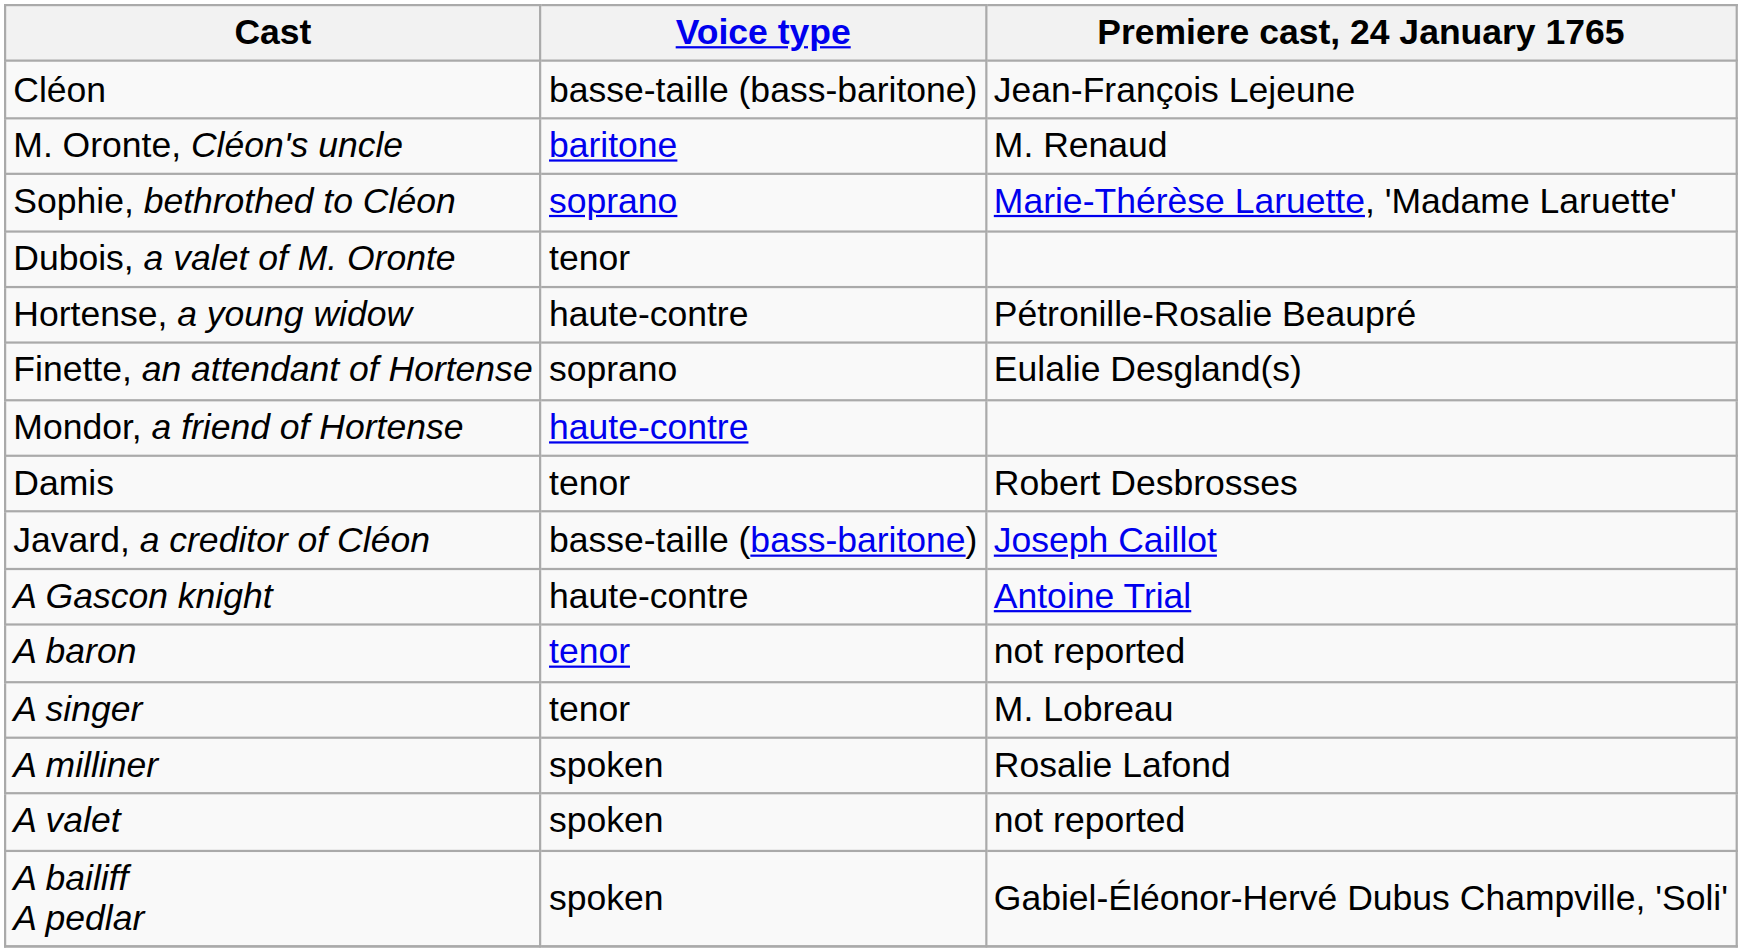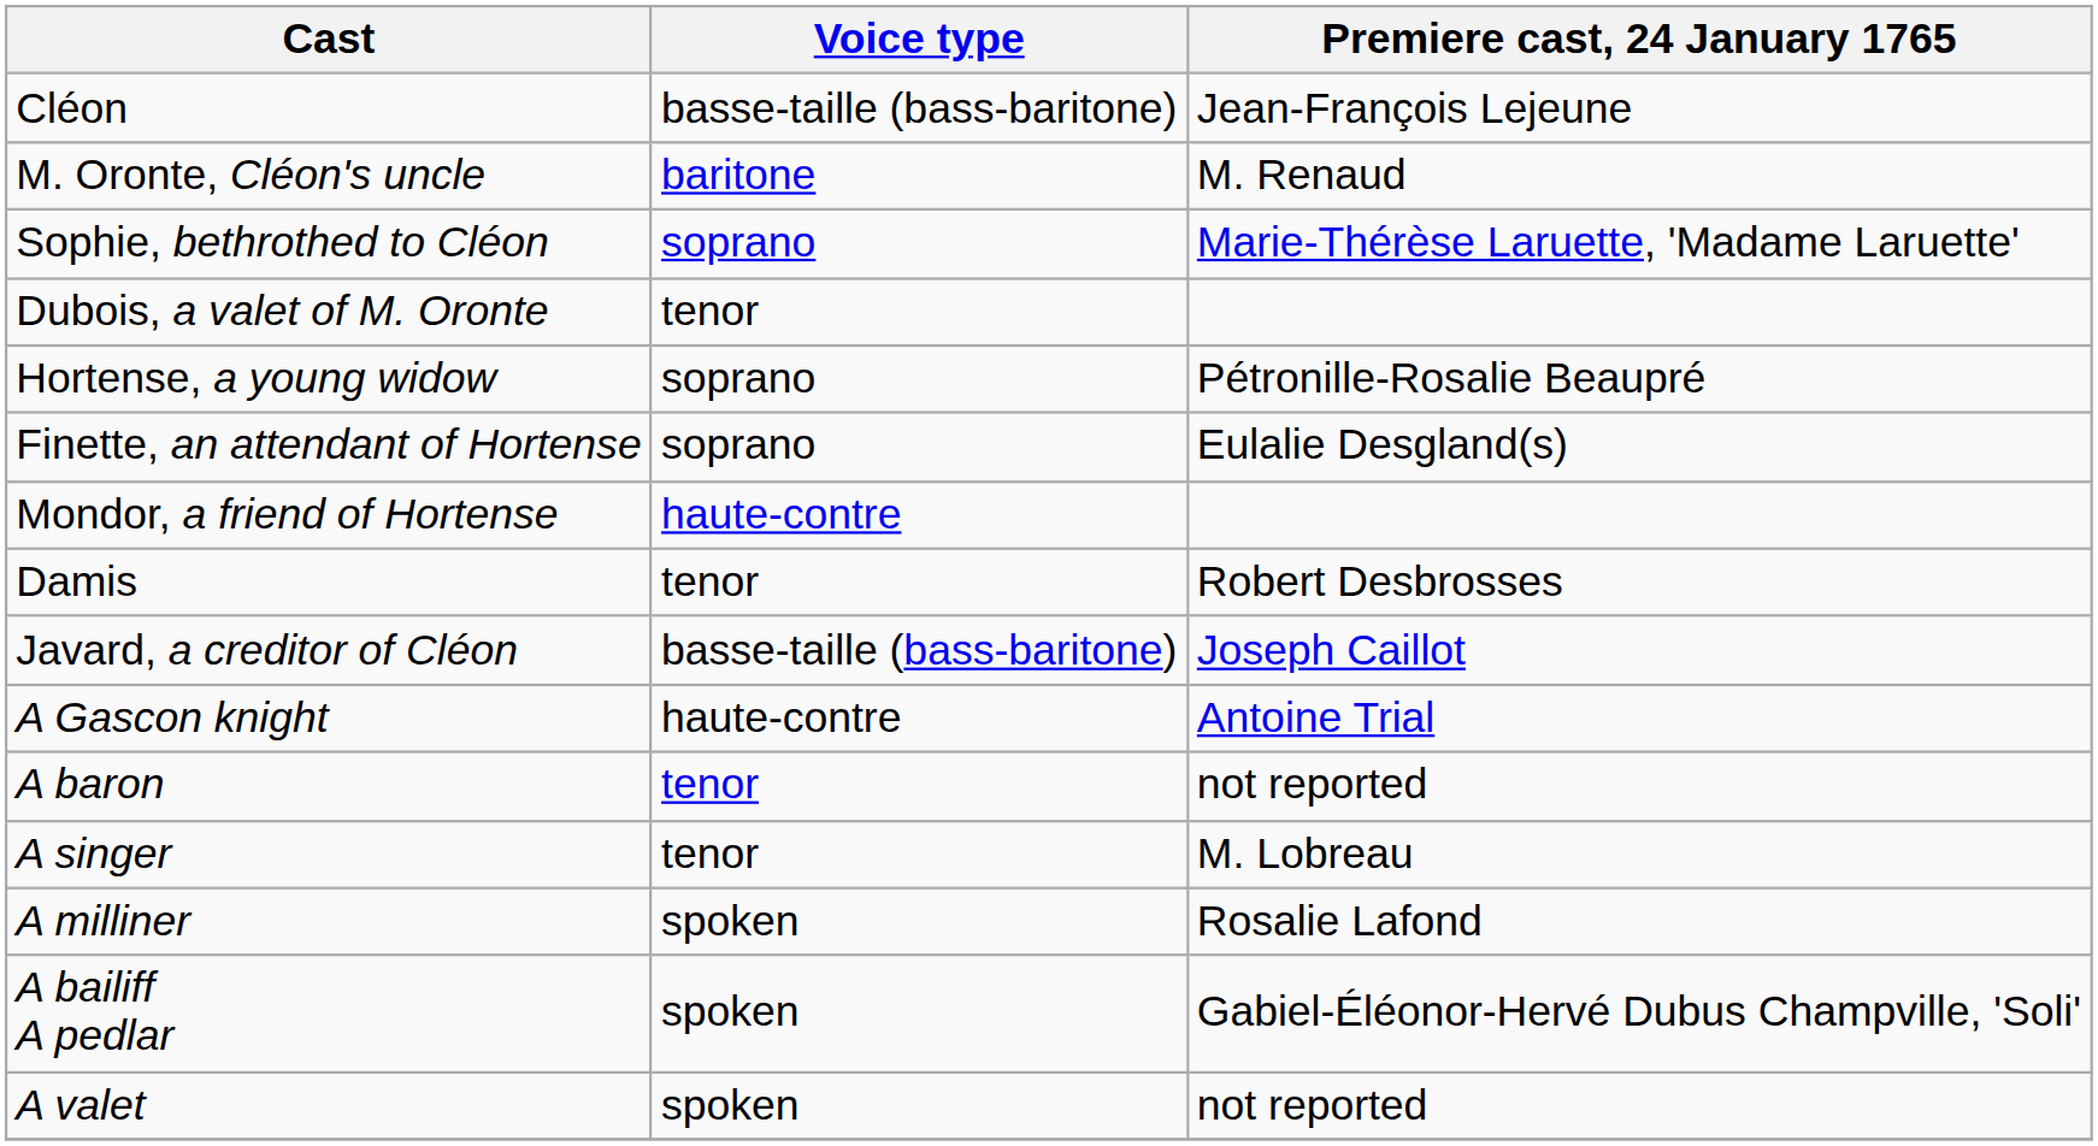Hortense, a young widow | Voice type: haute-contre -> soprano
rows swapped: A bailiff A pedlar <-> A valet
